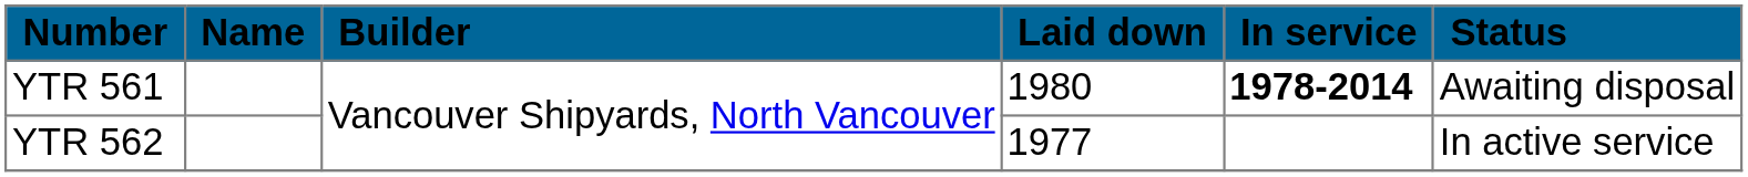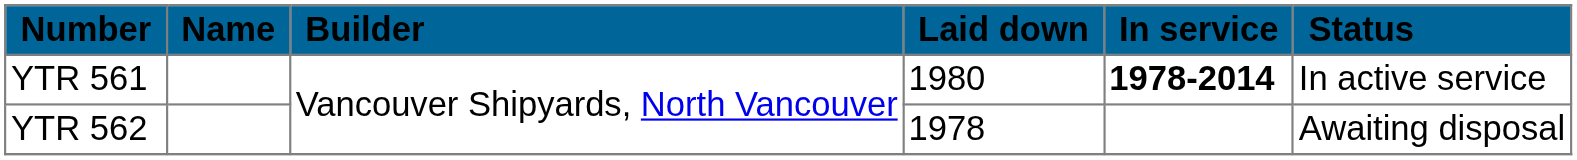YTR 561 | Status: Awaiting disposal -> In active service
YTR 562 | Laid down: 1977 -> 1978
YTR 562 | Status: In active service -> Awaiting disposal
